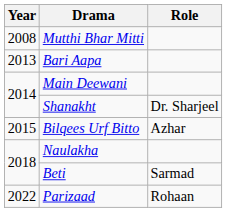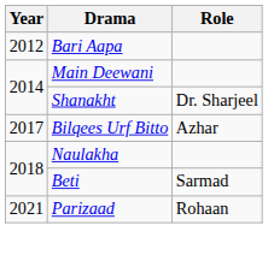- row: 2008 | Mutthi Bhar Mitti
Bari Aapa | Year: 2013 -> 2012
Bilqees Urf Bitto | Year: 2015 -> 2017
Parizaad | Year: 2022 -> 2021
